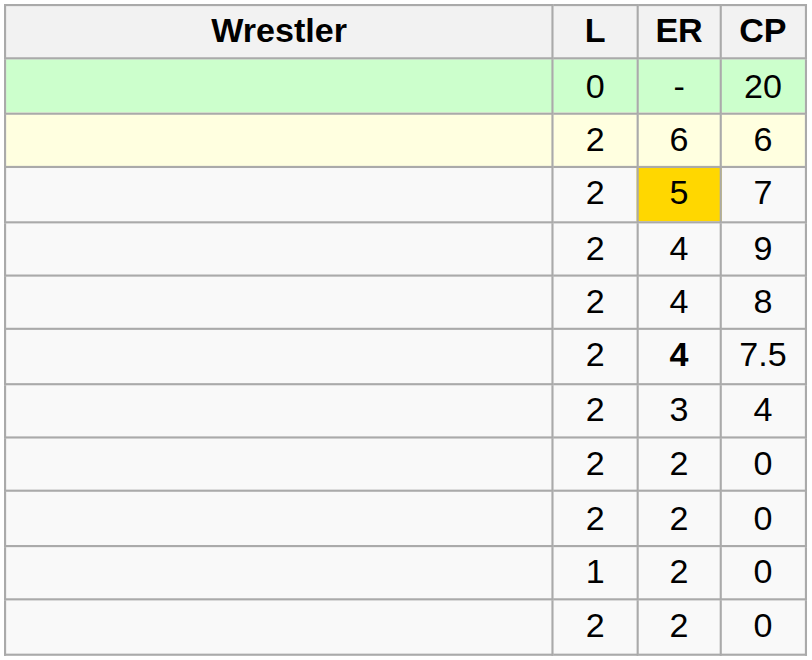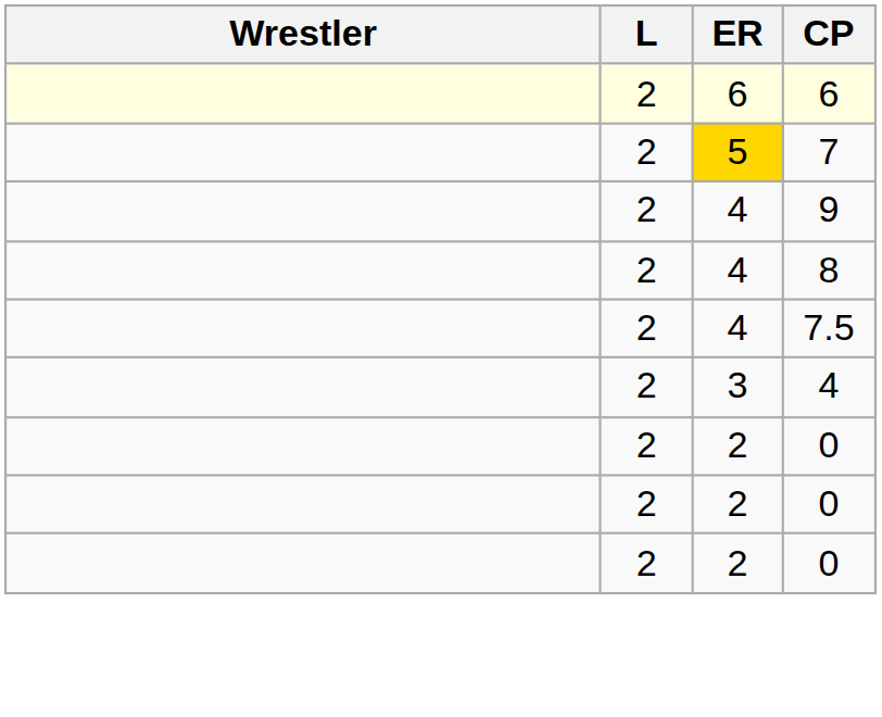- row: 0 | - | 20
7.5 | ER: bold -> normal
- row: 1 | 2 | 0
